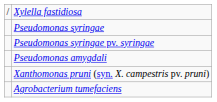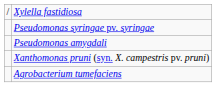- row: Pseudomonas syringae
